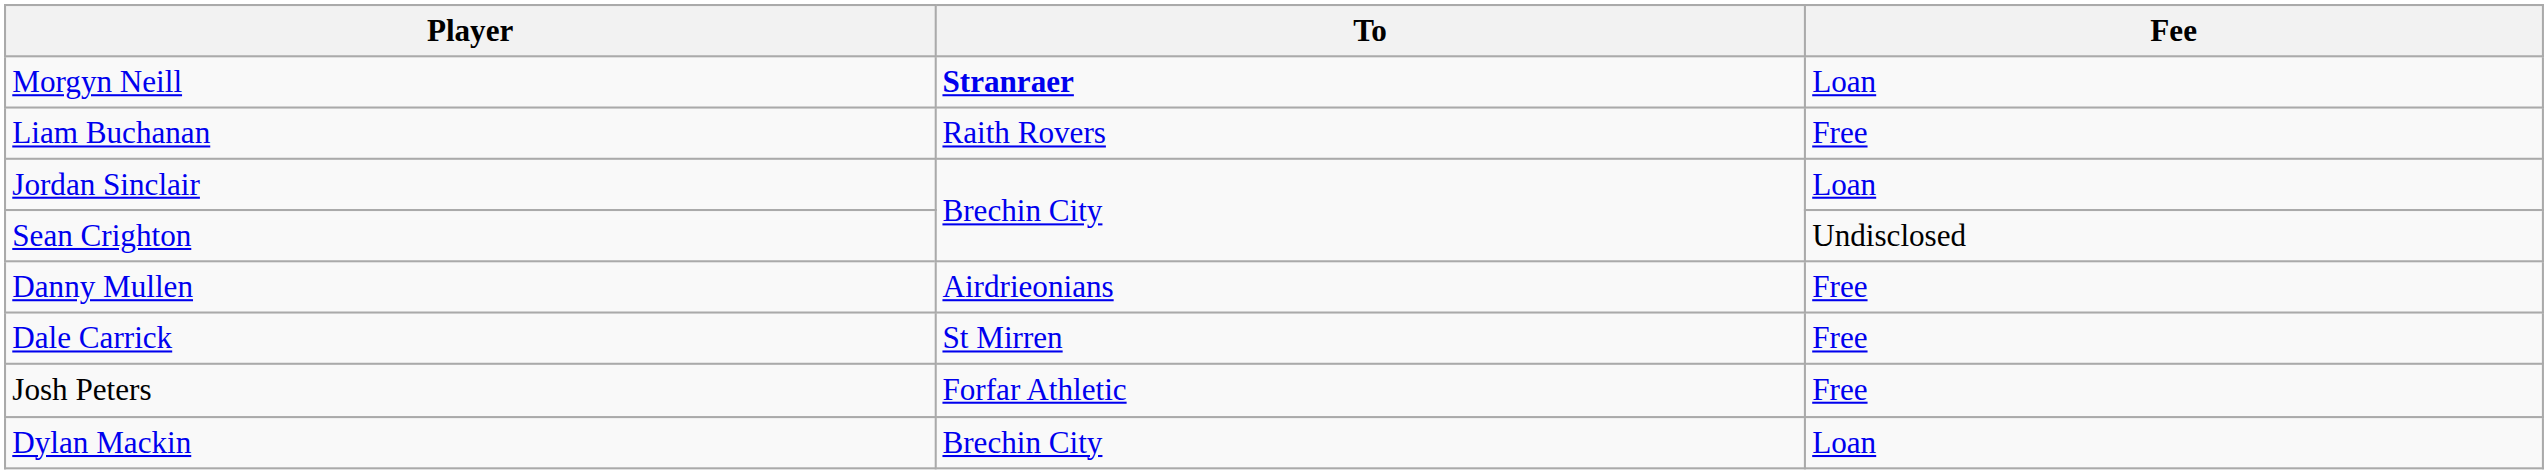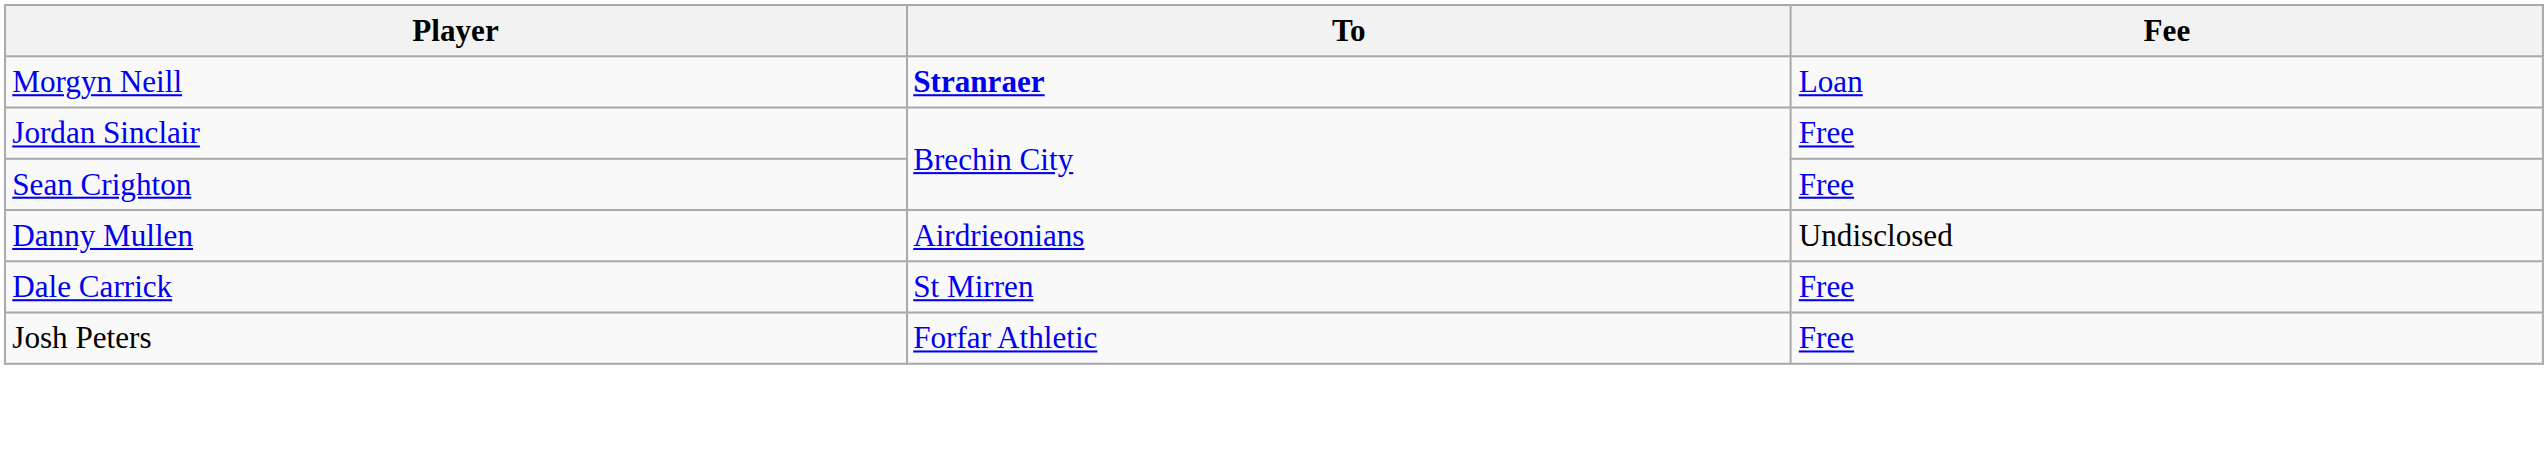- row: Liam Buchanan | Raith Rovers | Free
Jordan Sinclair | Fee: Loan -> Free
Sean Crighton | Fee: Undisclosed -> Free
Danny Mullen | Fee: Free -> Undisclosed
- row: Dylan Mackin | Brechin City | Loan
